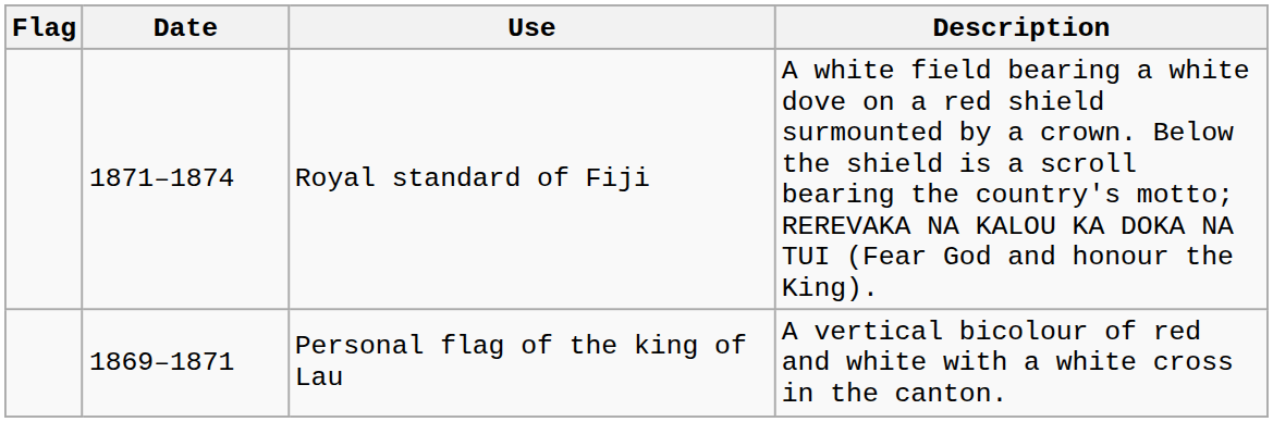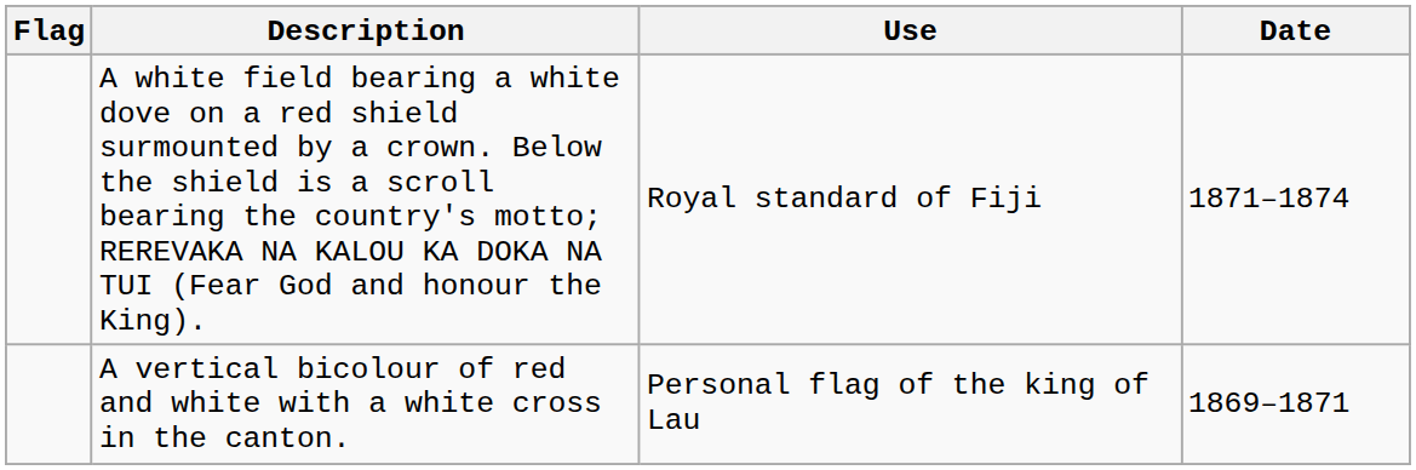columns swapped: Date <-> Description
